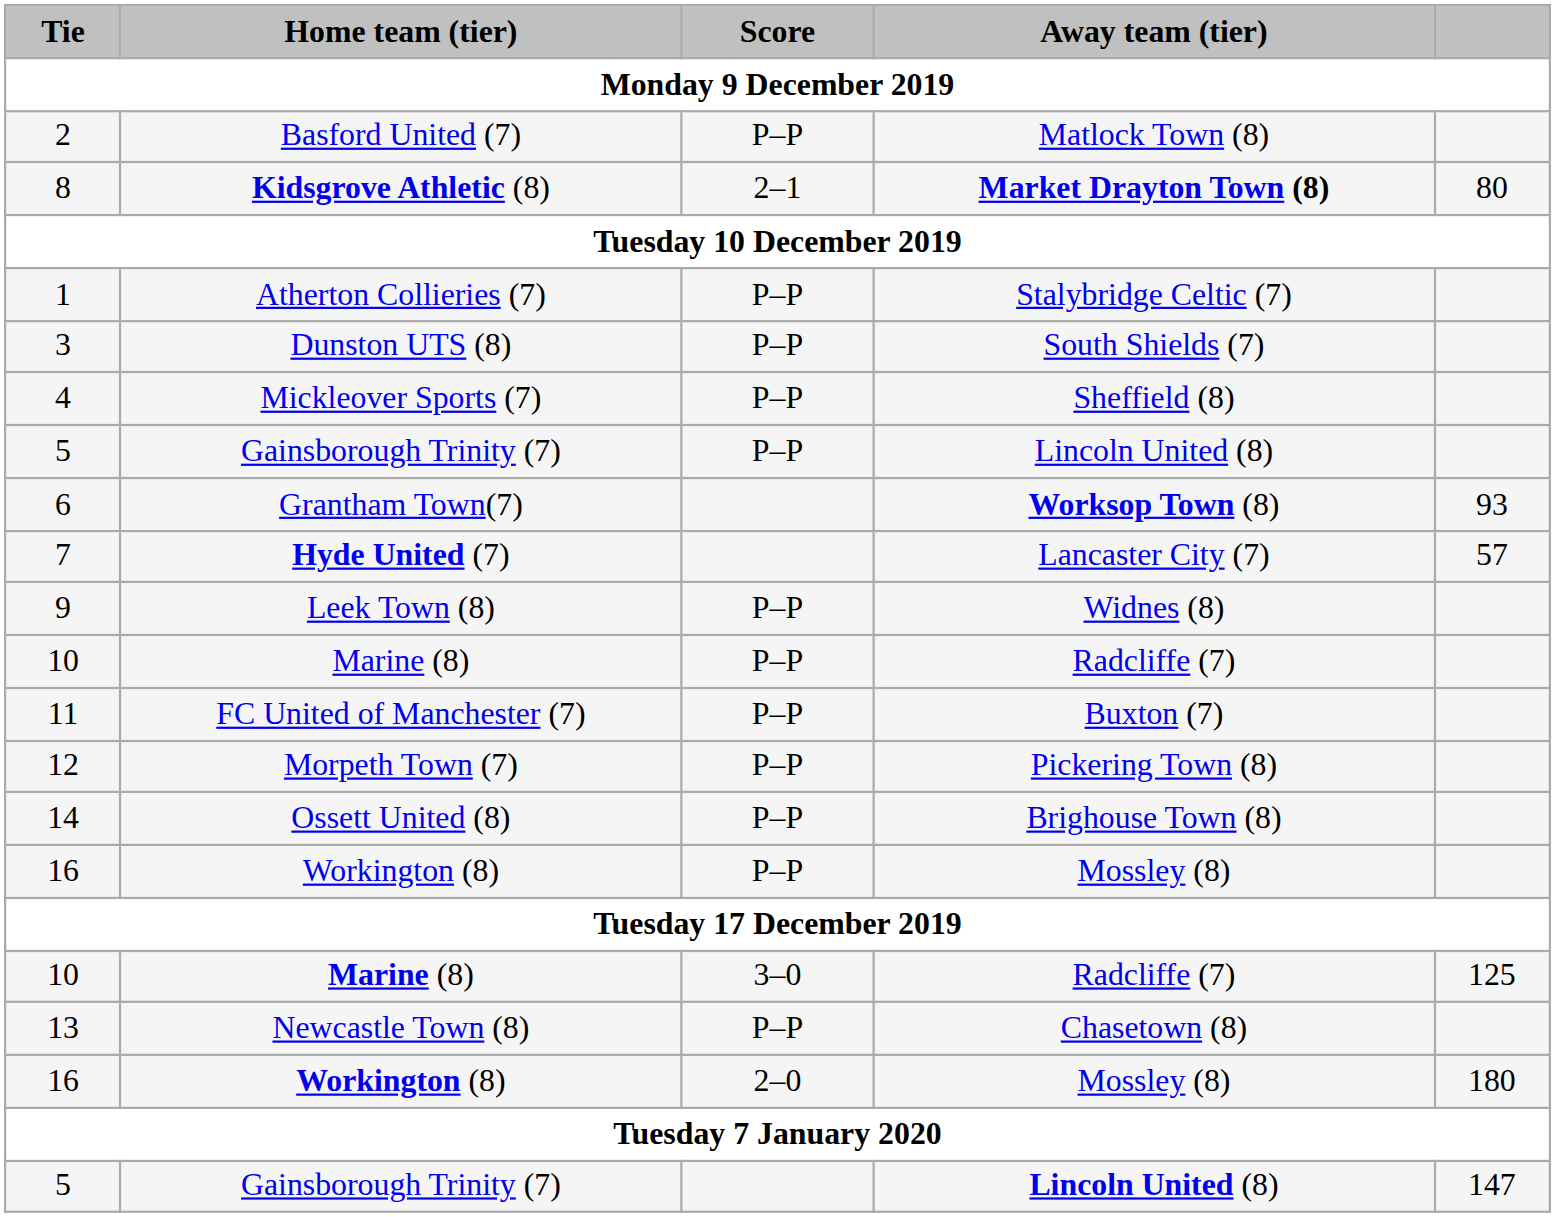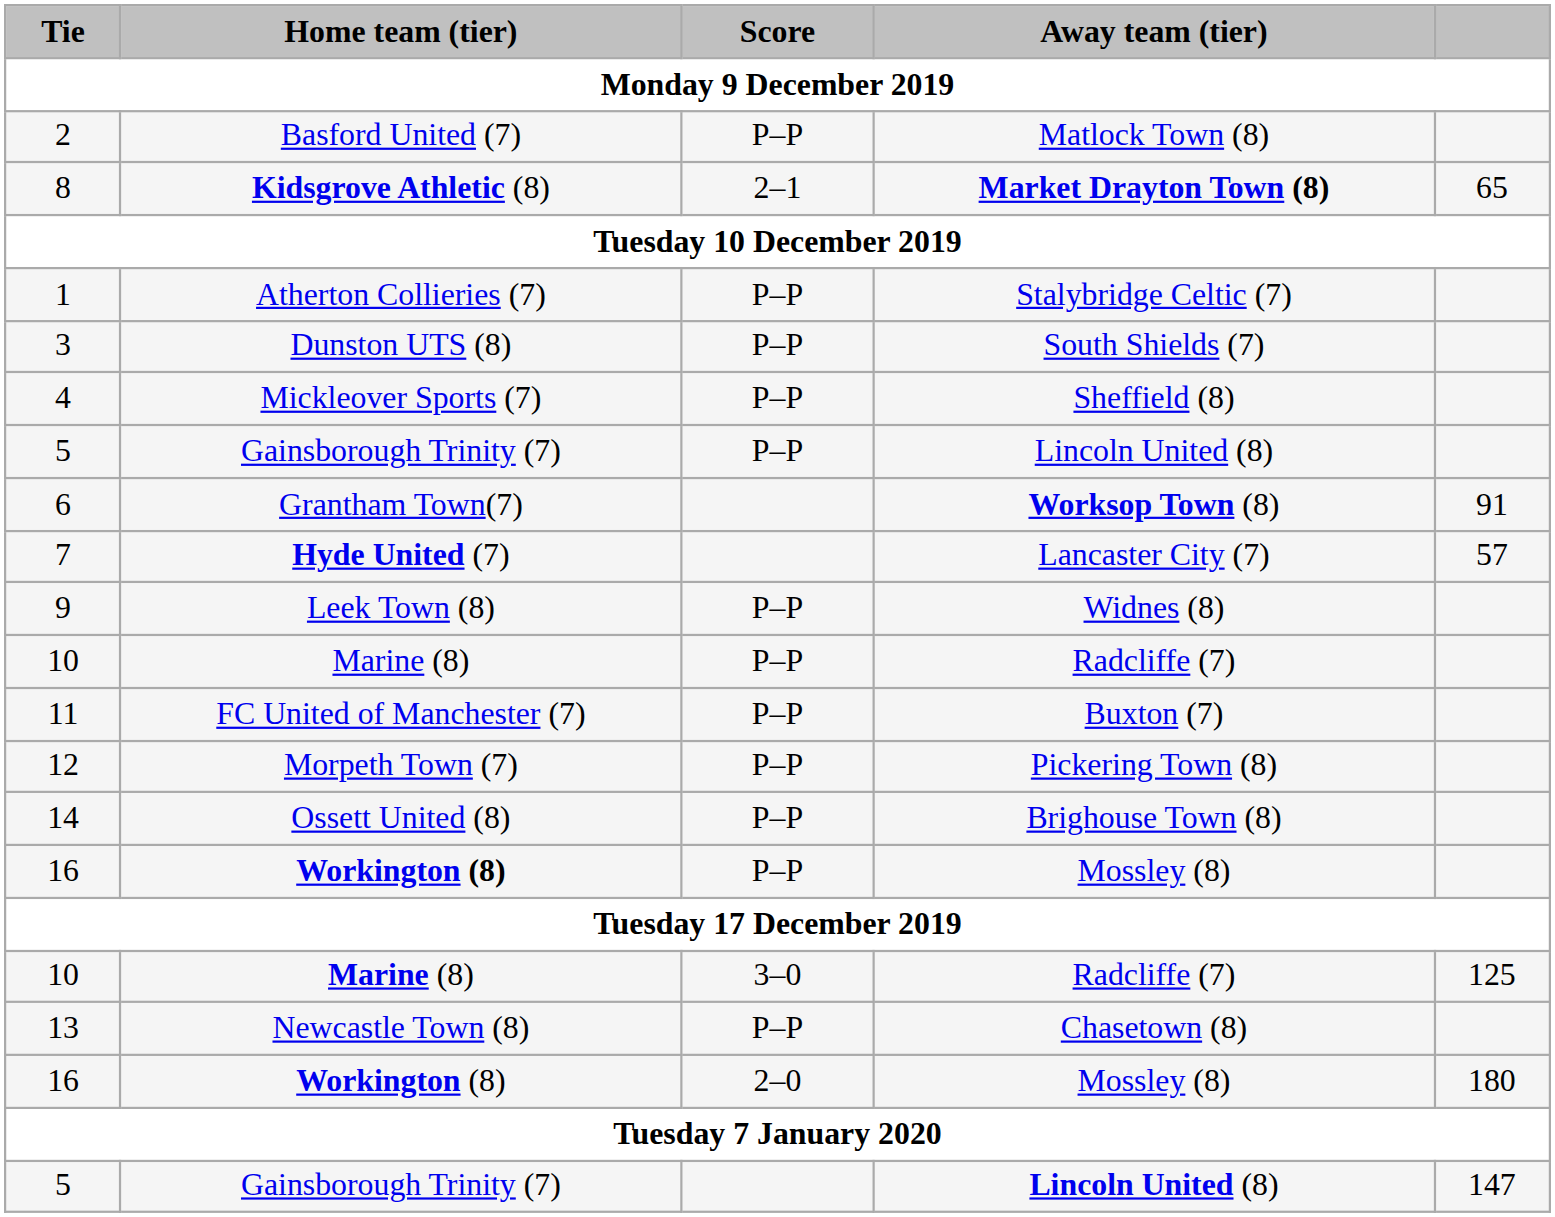8 | column 5: 80 -> 65
6 | column 5: 93 -> 91
16 / P–P | Home team (tier): normal -> bold
